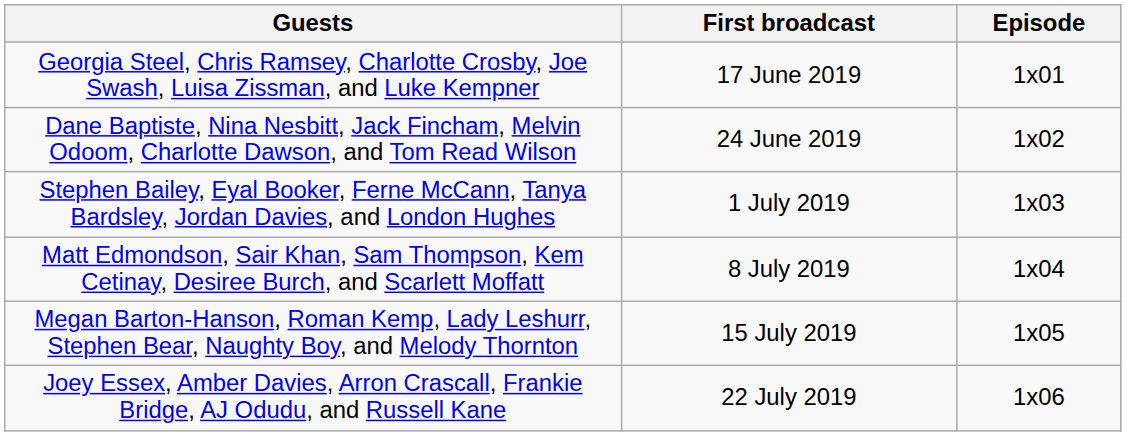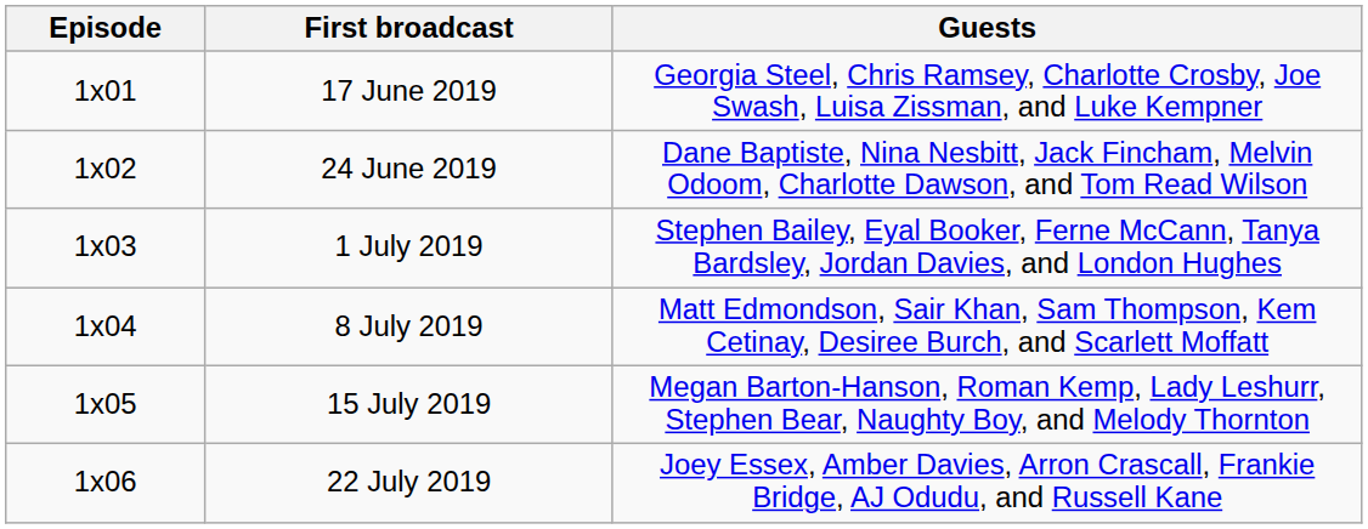columns swapped: Episode <-> Guests
